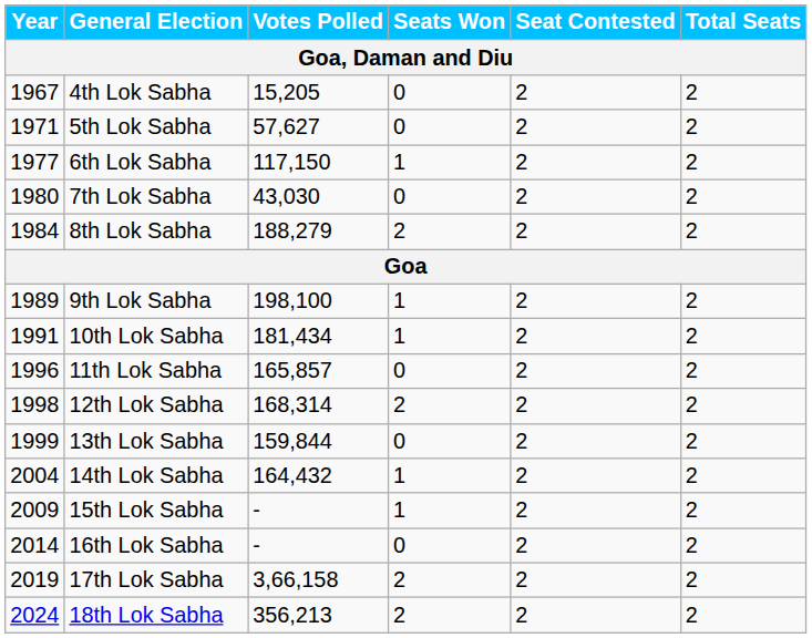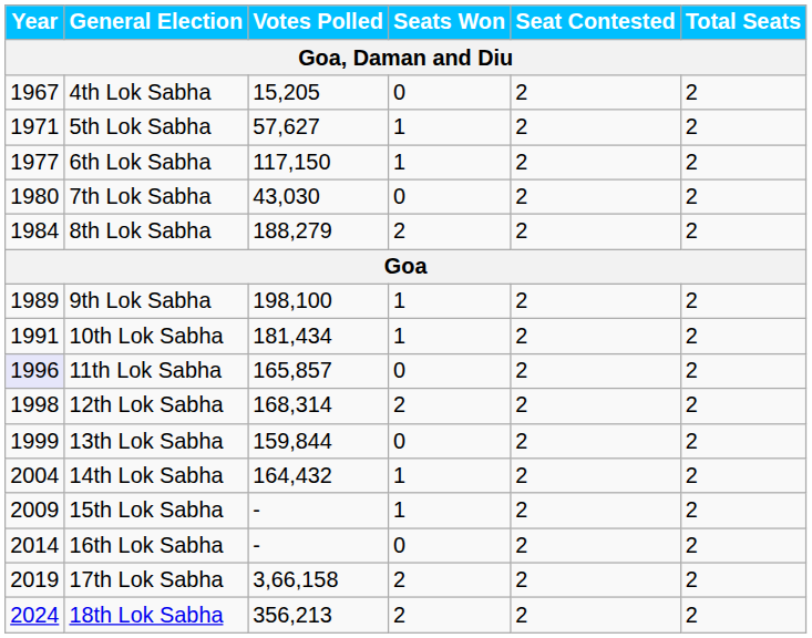5th Lok Sabha | Seats Won: 0 -> 1
11th Lok Sabha | Year: no background -> lavender background
